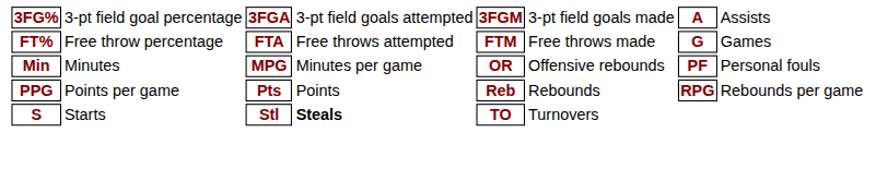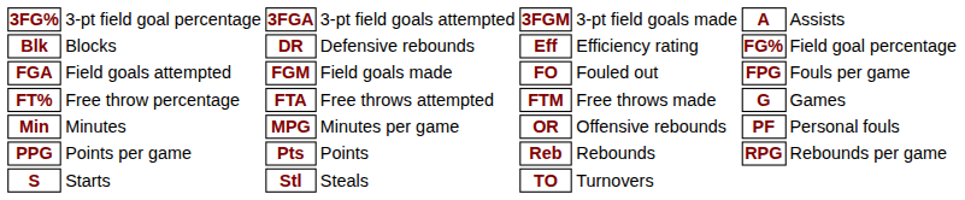+ row: Blk | Blocks | DR | Defensive rebounds | Eff | Efficiency rating | FG% | Field goal percentage
+ row: FGA | Field goals attempted | FGM | Field goals made | FO | Fouled out | FPG | Fouls per game
S | column 4: bold -> normal
